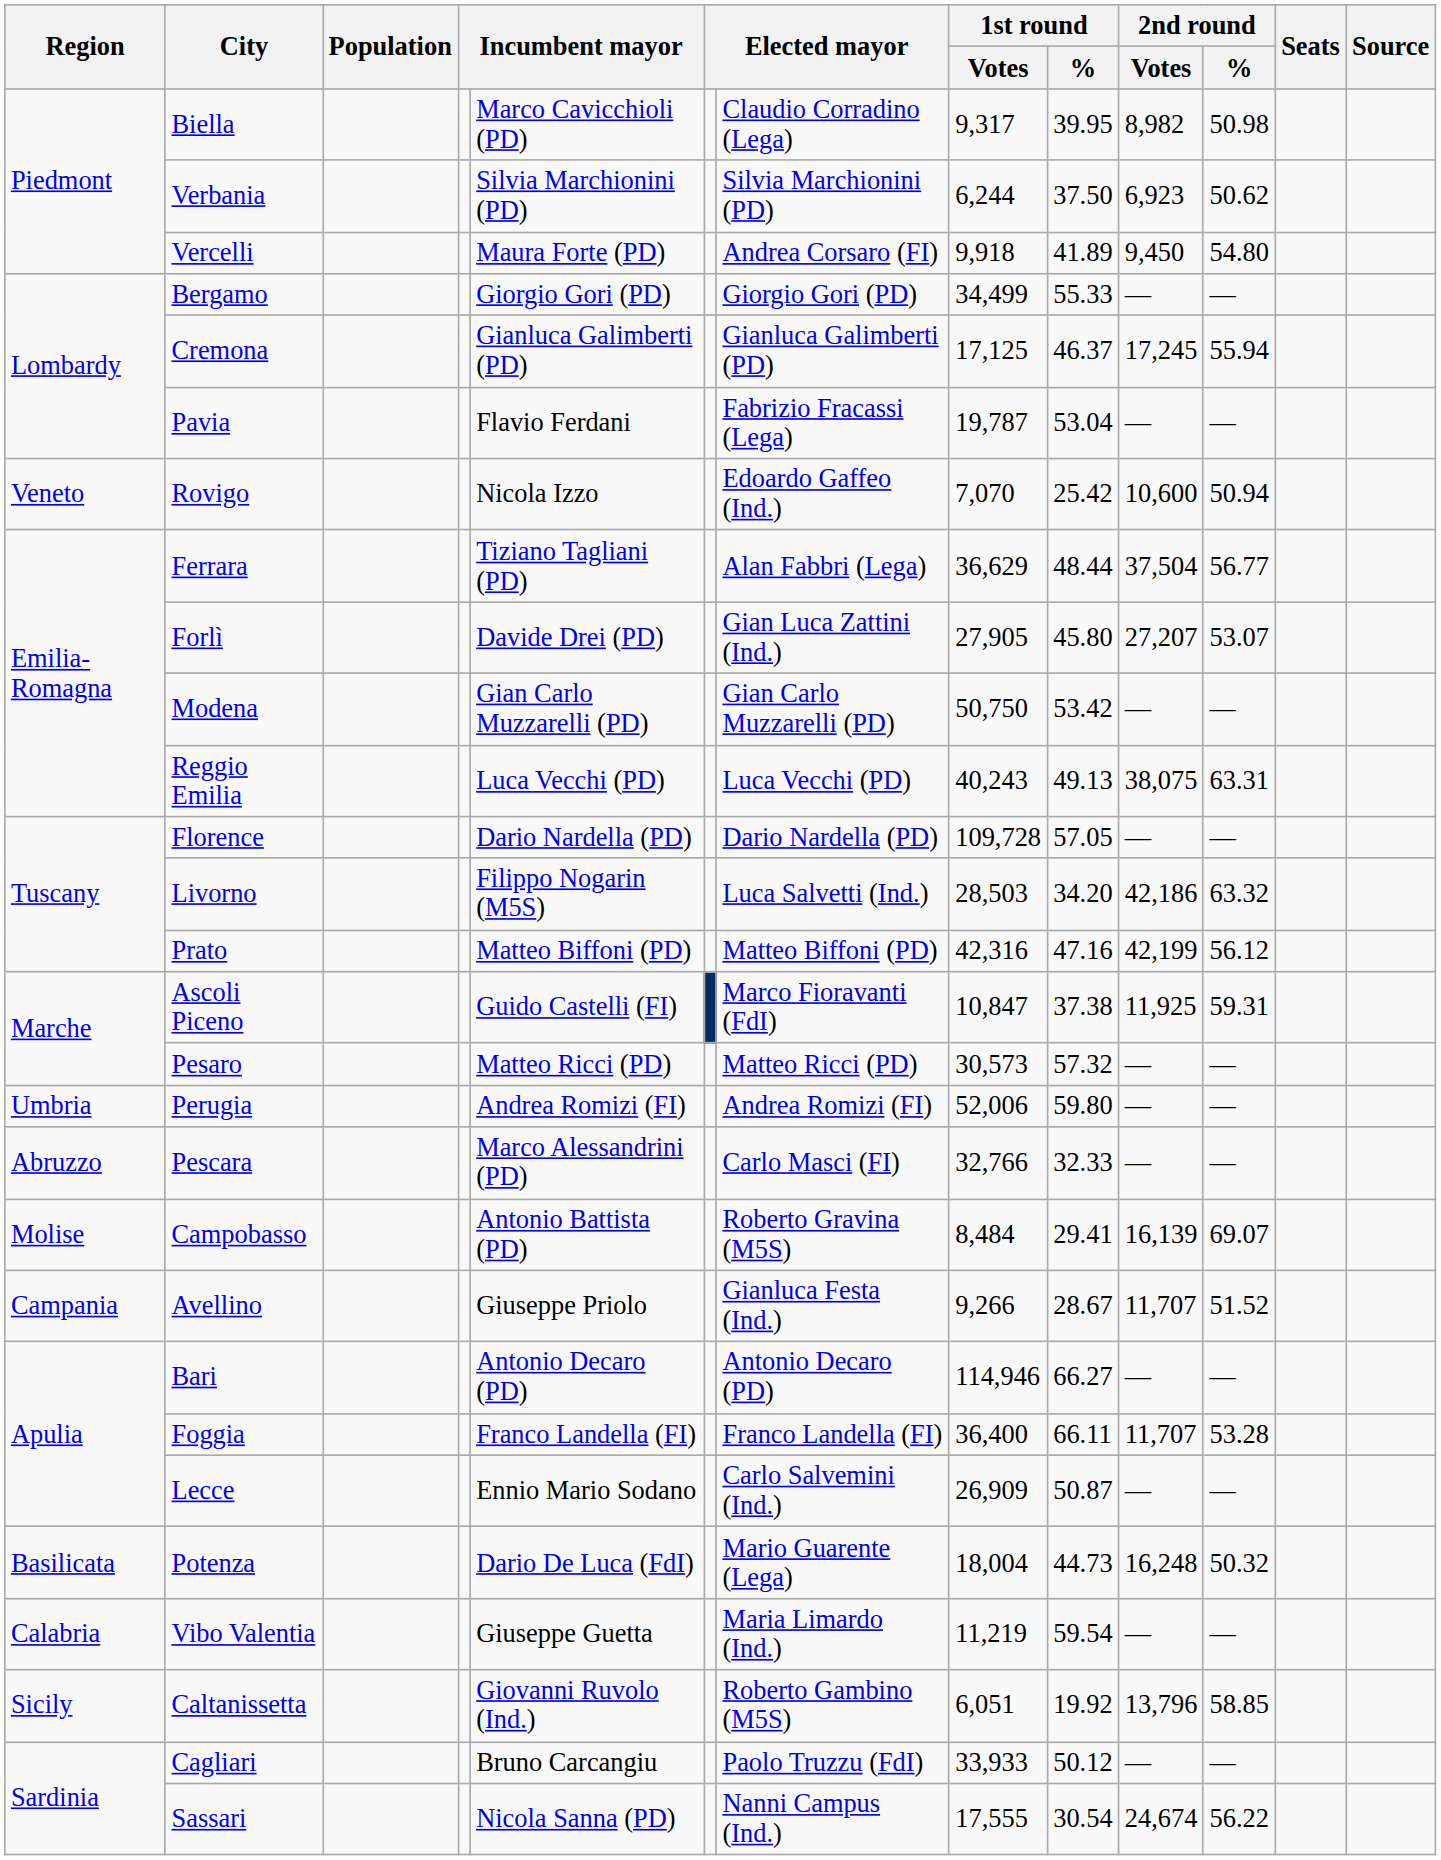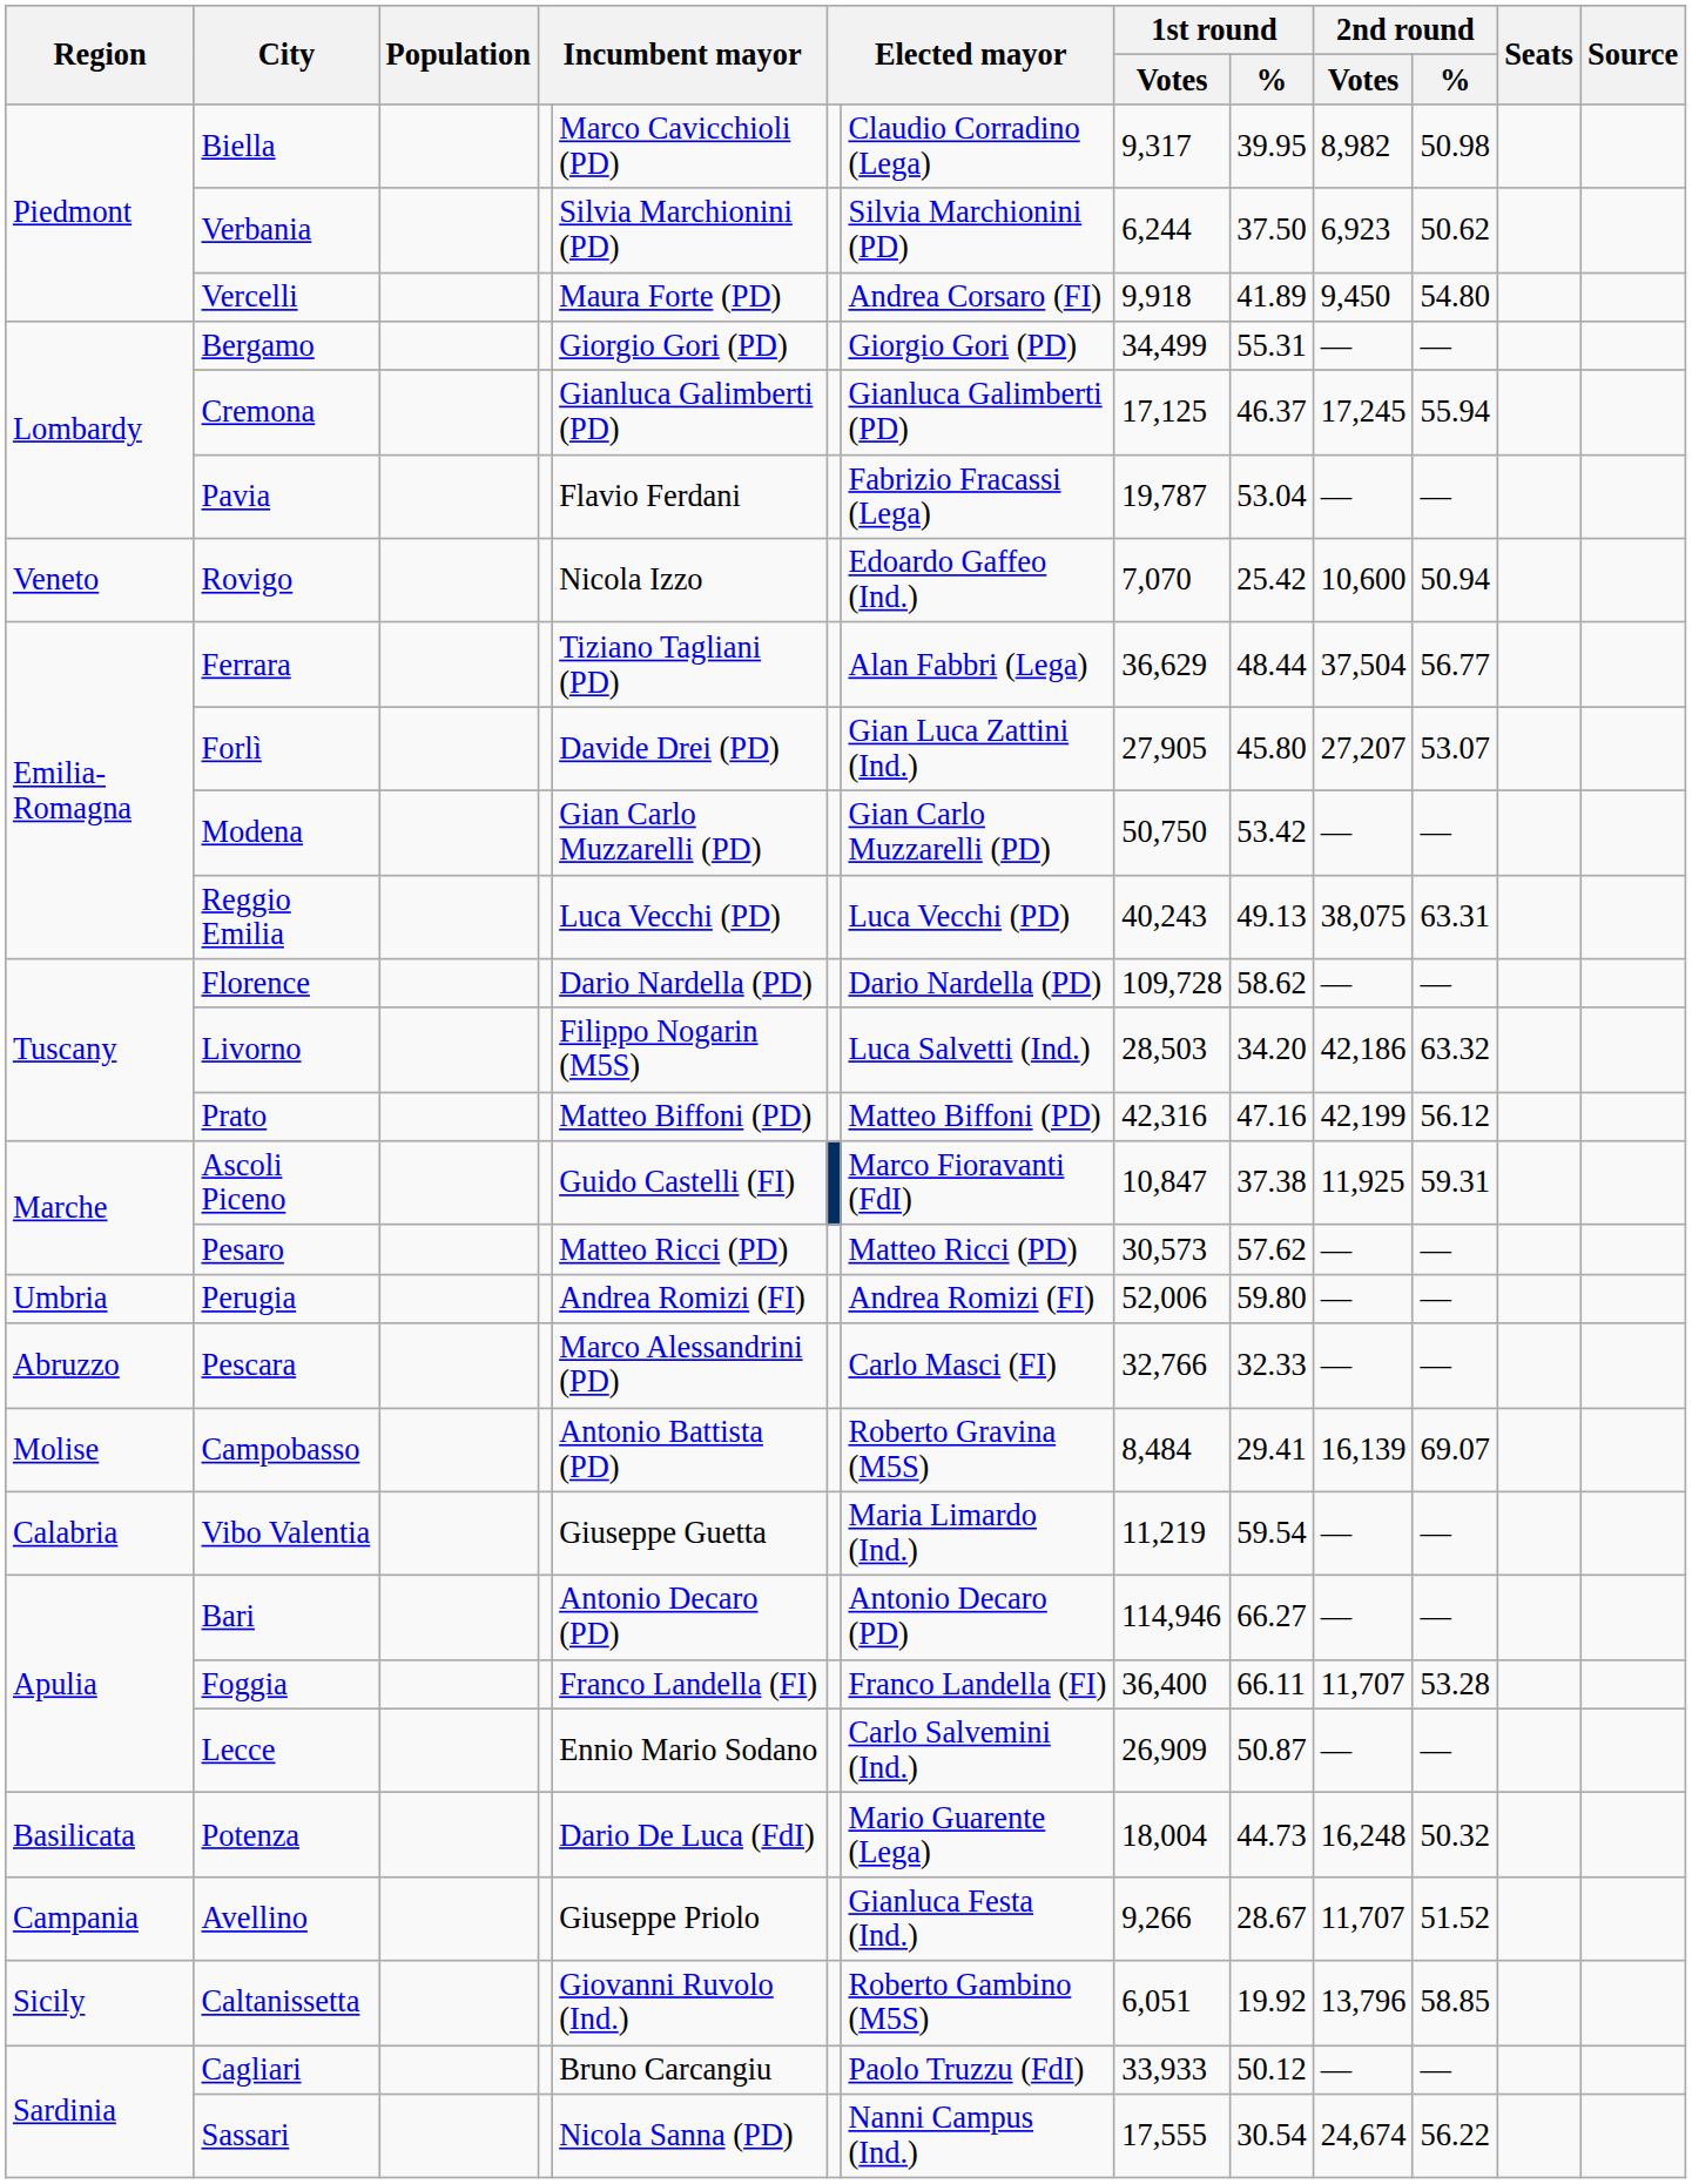Bergamo | 1st round / %: 55.33 -> 55.31
Florence | 1st round / %: 57.05 -> 58.62
Pesaro | 1st round / %: 57.32 -> 57.62
rows swapped: Avellino <-> Vibo Valentia
